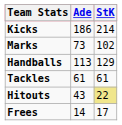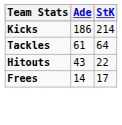- row: Marks | 73 | 102
- row: Handballs | 113 | 129
Tackles | StK: 61 -> 64
Hitouts | StK: khaki background -> no background
